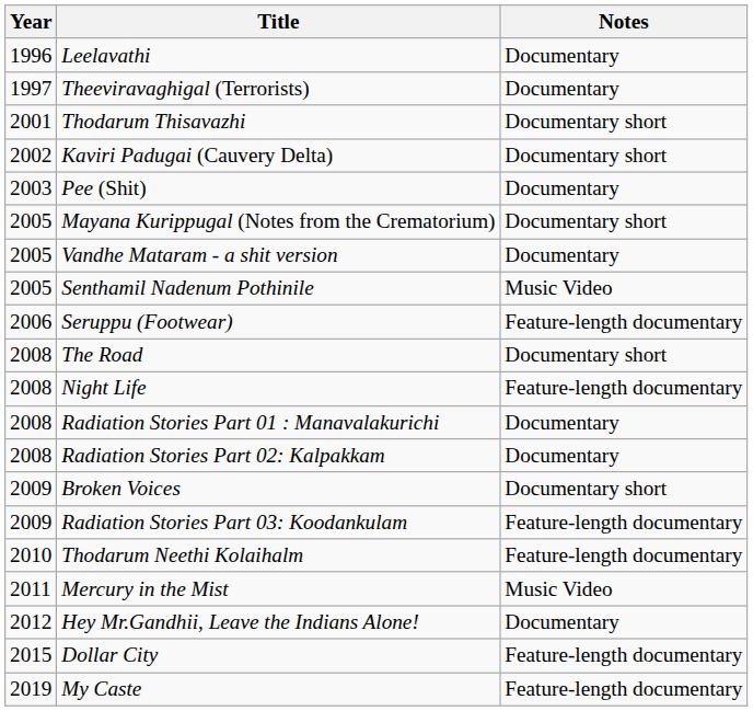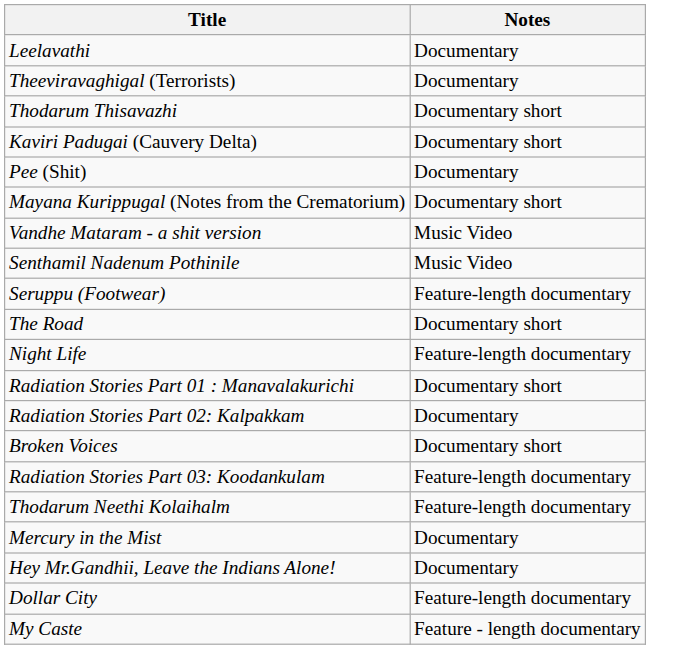- column: Year | 1996 | 1997 | 2001 | 2002 | 2003 | 2005 | 2005 | 2005 | 2006 | 2008 | 2008 | 2008 | 2008 | 2009 | 2009 | 2010 | 2011 | 2012 | 2015 | 2019
Vandhe Mataram - a shit version | Notes: Documentary -> Music Video
Radiation Stories Part 01 : Manavalakurichi | Notes: Documentary -> Documentary short
Mercury in the Mist | Notes: Music Video -> Documentary
My Caste | Notes: Feature-length documentary -> Feature - length documentary
